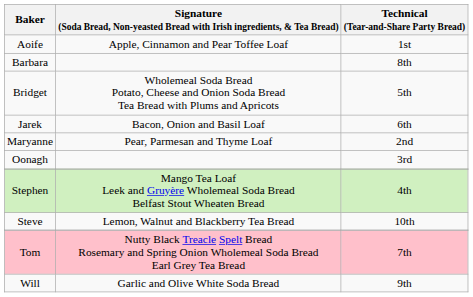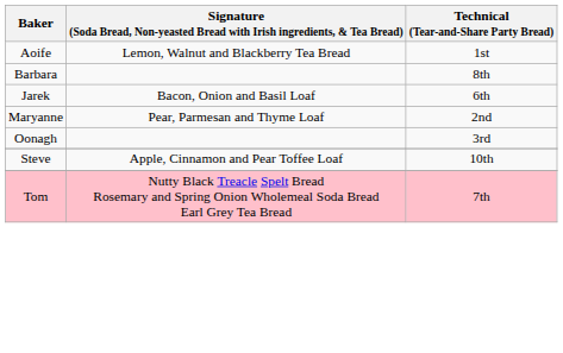Aoife | column 2: Apple, Cinnamon and Pear Toffee Loaf -> Lemon, Walnut and Blackberry Tea Bread
- row: Bridget | Wholemeal Soda Bread Potato, Cheese and Onion Soda Bread Tea Bread with Plums and Apricots | 5th
- row: Stephen | Mango Tea Loaf Leek and Gruyère Wholemeal Soda Bread Belfast Stout Wheaten Bread | 4th
Steve | column 2: Lemon, Walnut and Blackberry Tea Bread -> Apple, Cinnamon and Pear Toffee Loaf
- row: Will | Garlic and Olive White Soda Bread | 9th
